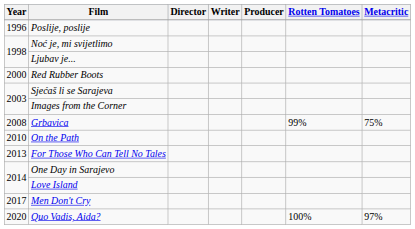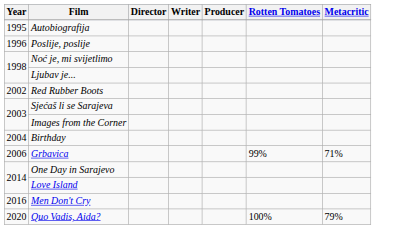+ row: 1995 | Autobiografija
Red Rubber Boots | Year: 2000 -> 2002
+ row: 2004 | Birthday
Grbavica | Year: 2008 -> 2006
Grbavica | Metacritic: 75% -> 71%
- row: 2010 | On the Path
- row: 2013 | For Those Who Can Tell No Tales
Men Don't Cry | Year: 2017 -> 2016
Quo Vadis, Aida? | Metacritic: 97% -> 79%
